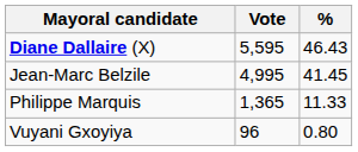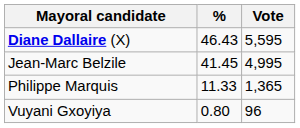columns swapped: Vote <-> %
